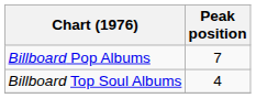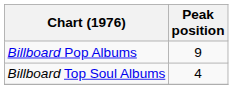Billboard Pop Albums | Peak position: 7 -> 9
